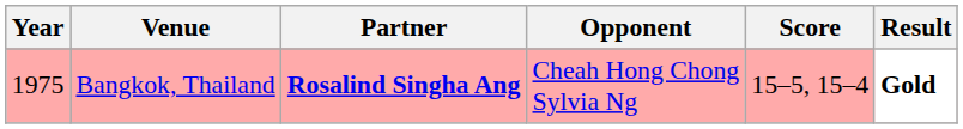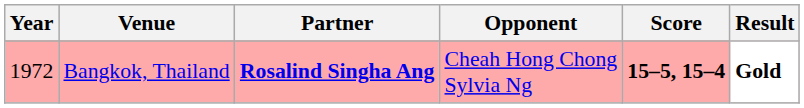Bangkok, Thailand | Year: 1975 -> 1972
Bangkok, Thailand | Score: normal -> bold
